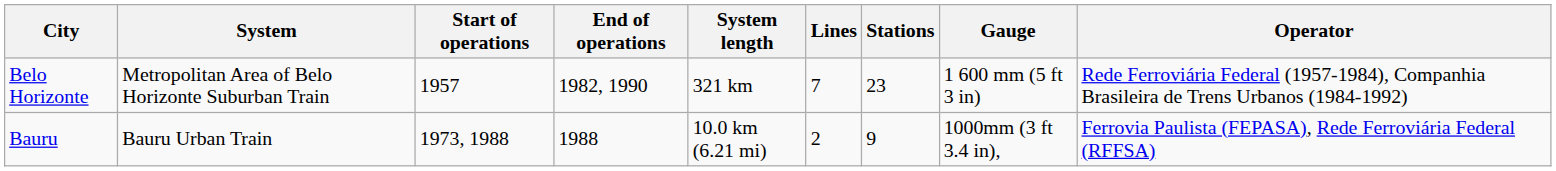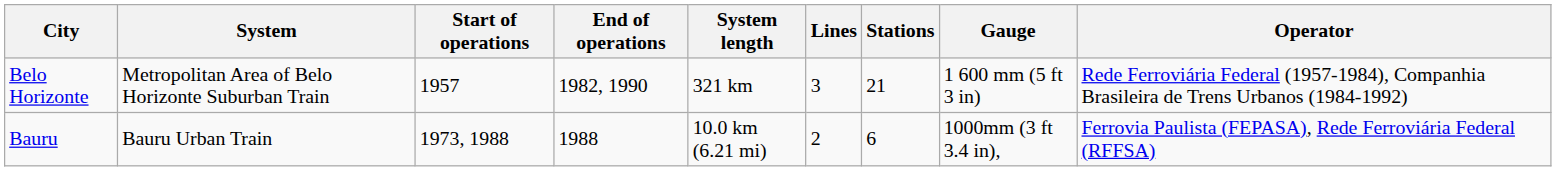Belo Horizonte | Lines: 7 -> 3
Belo Horizonte | Stations: 23 -> 21
Bauru | Stations: 9 -> 6
